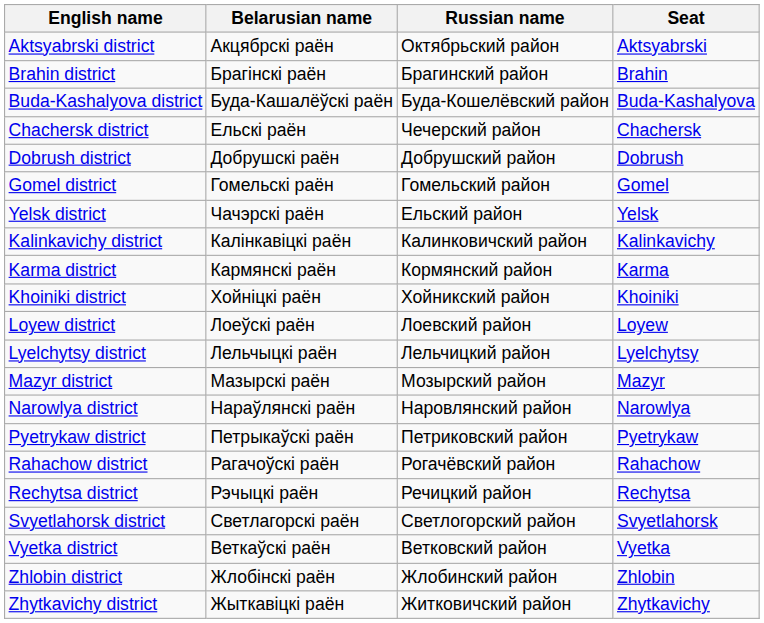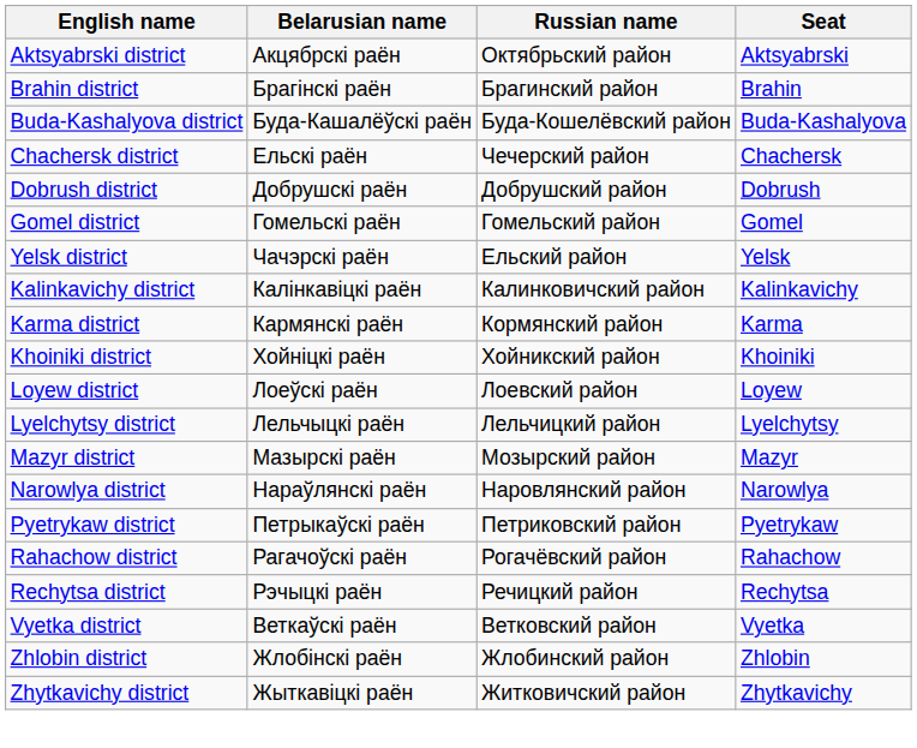- row: Svyetlahorsk district | Светлагорскі раён | Светлогорский район | Svyetlahorsk
